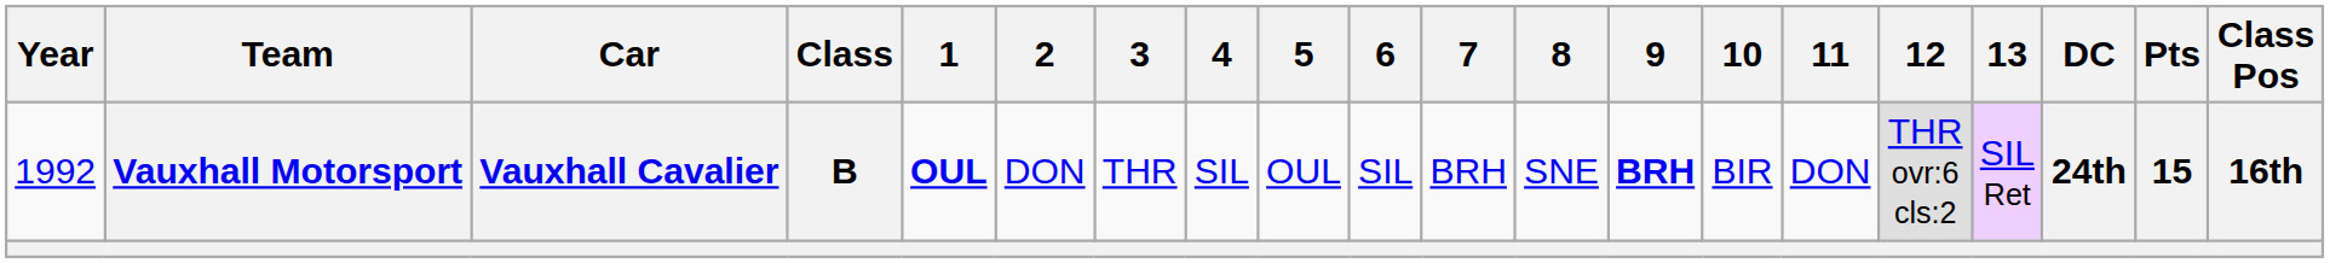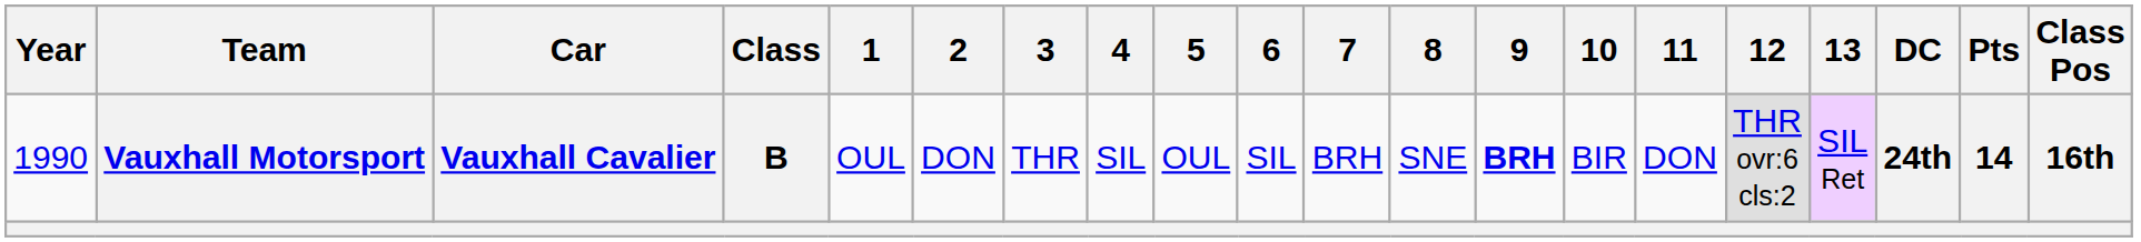Vauxhall Motorsport | Year: 1992 -> 1990
Vauxhall Motorsport | 1: bold -> normal
Vauxhall Motorsport | Pts: 15 -> 14
